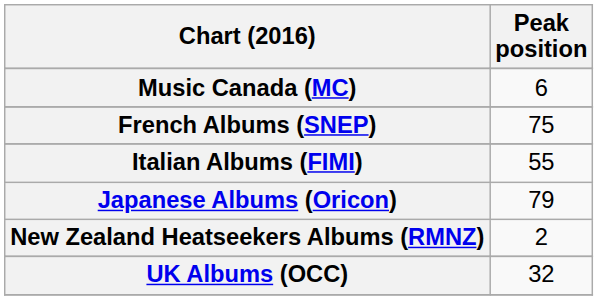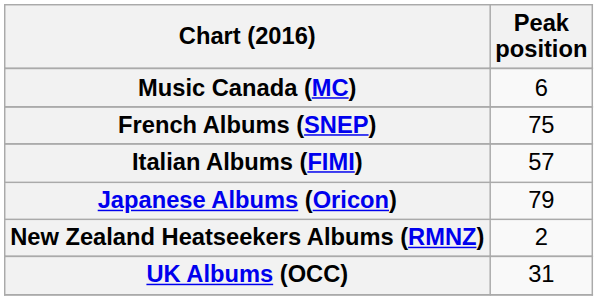Italian Albums (FIMI) | Peak position: 55 -> 57
UK Albums (OCC) | Peak position: 32 -> 31
